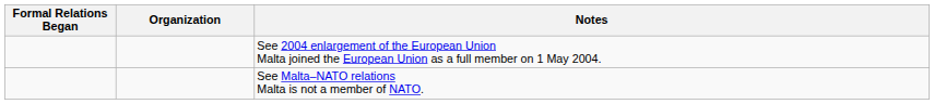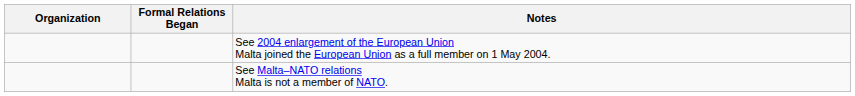columns swapped: Organization <-> Formal Relations Began
